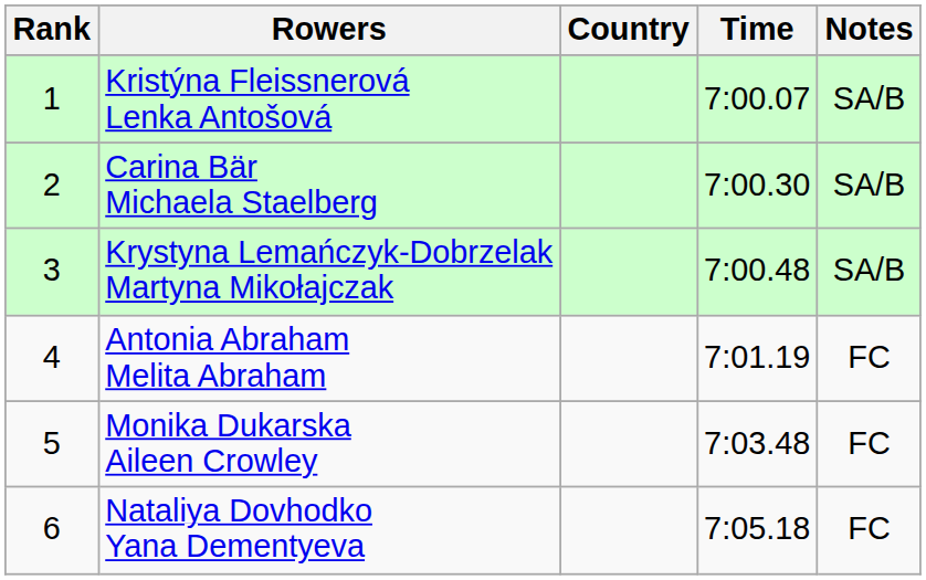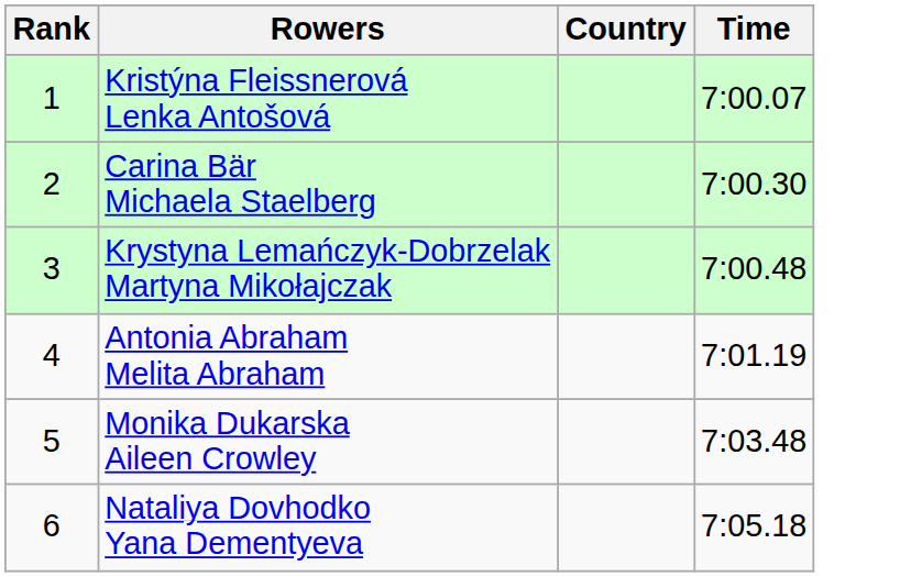- column: Notes | SA/B | SA/B | SA/B | FC | FC | FC
